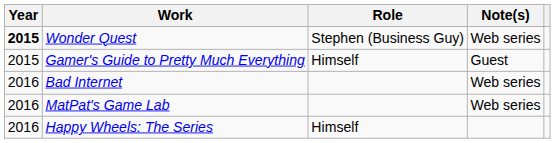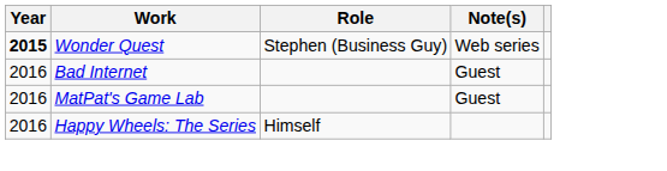- row: 2015 | Gamer's Guide to Pretty Much Everything | Himself | Guest
Bad Internet | Note(s): Web series -> Guest
MatPat's Game Lab | Note(s): Web series -> Guest
